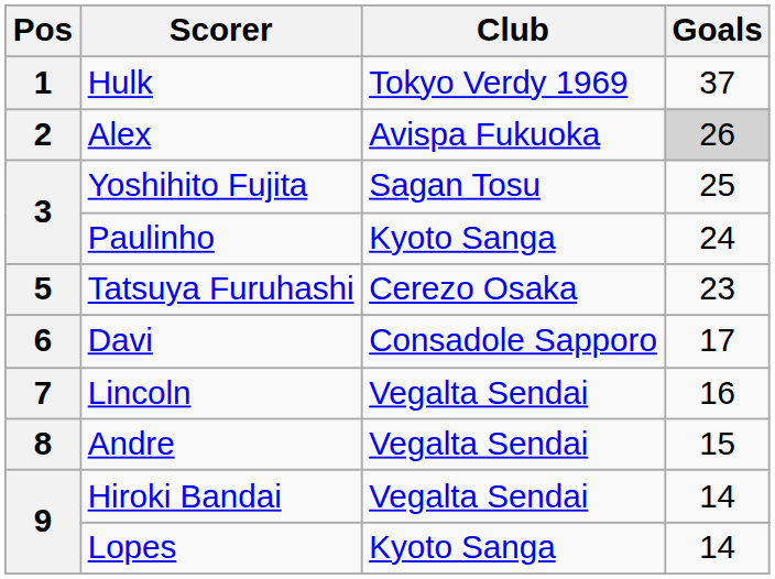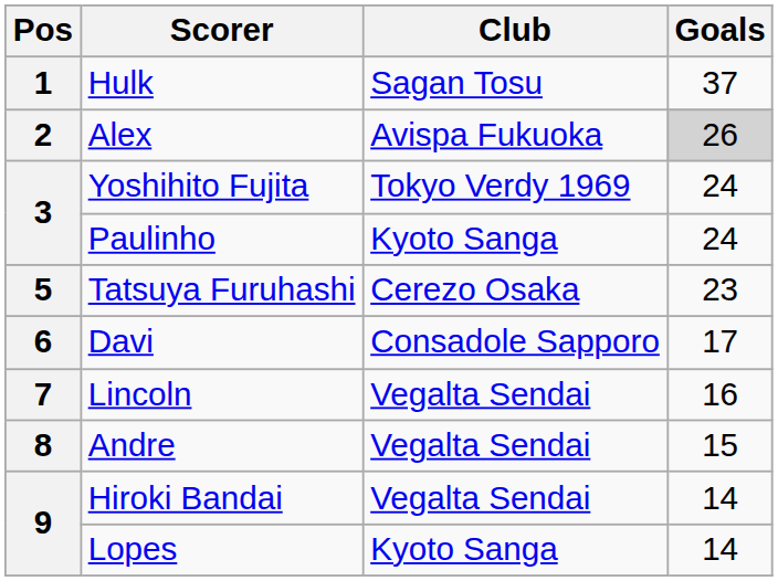Hulk | Club: Tokyo Verdy 1969 -> Sagan Tosu
Yoshihito Fujita | Club: Sagan Tosu -> Tokyo Verdy 1969
Yoshihito Fujita | Goals: 25 -> 24
